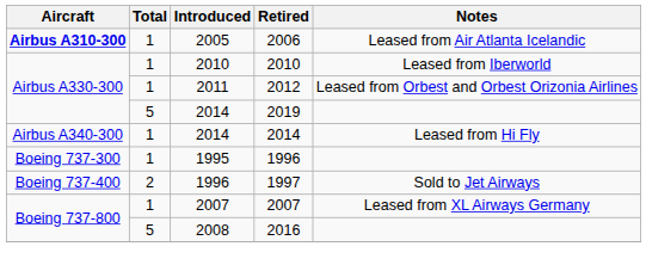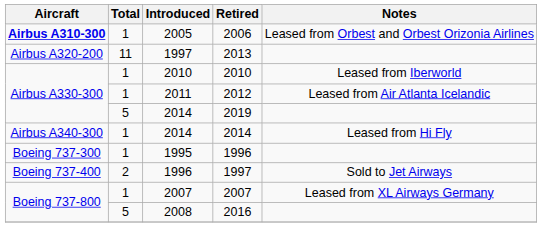2006 | Notes: Leased from Air Atlanta Icelandic -> Leased from Orbest and Orbest Orizonia Airlines
+ row: Airbus A320-200 | 11 | 1997 | 2013
2012 | Notes: Leased from Orbest and Orbest Orizonia Airlines -> Leased from Air Atlanta Icelandic
